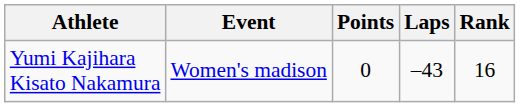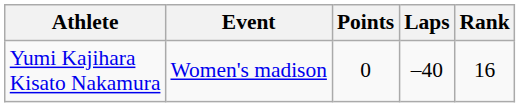Yumi Kajihara Kisato Nakamura | Laps: –43 -> –40
